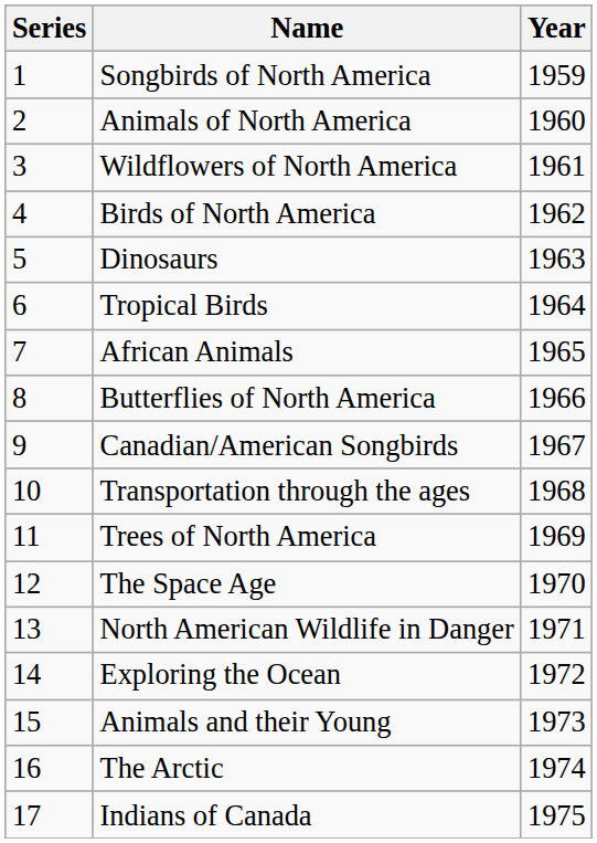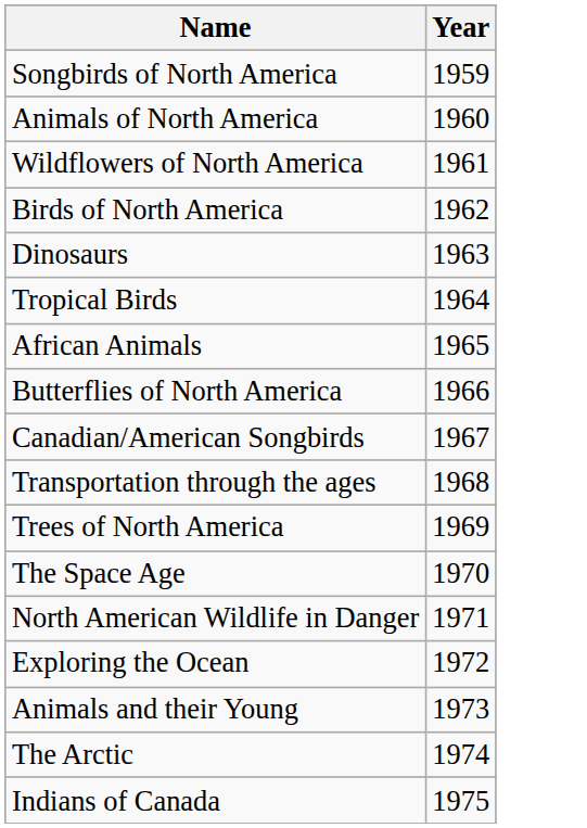- column: Series | 1 | 2 | 3 | 4 | 5 | 6 | 7 | 8 | 9 | 10 | 11 | 12 | 13 | 14 | 15 | 16 | 17
